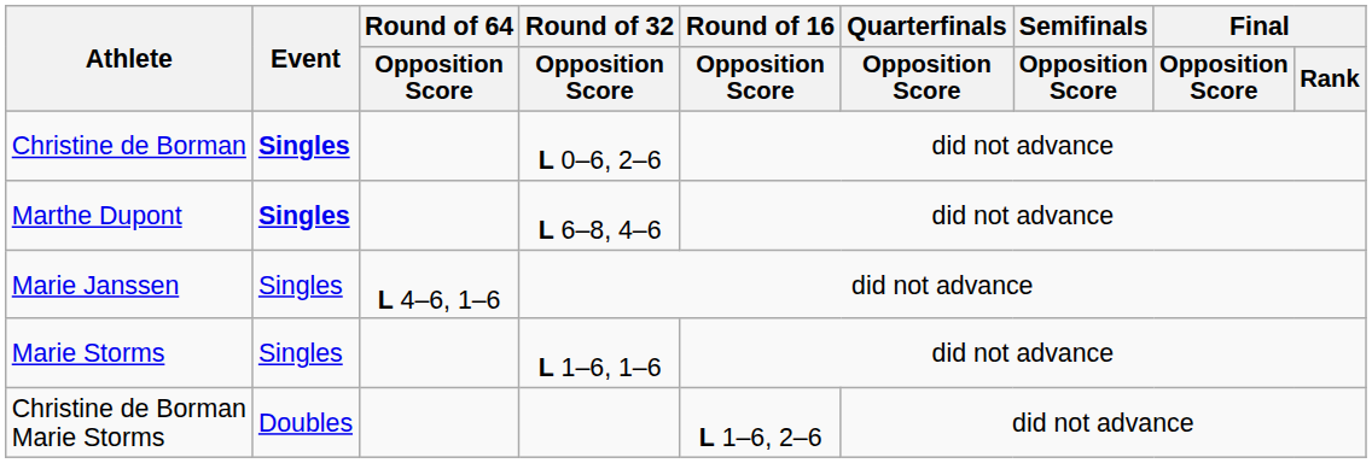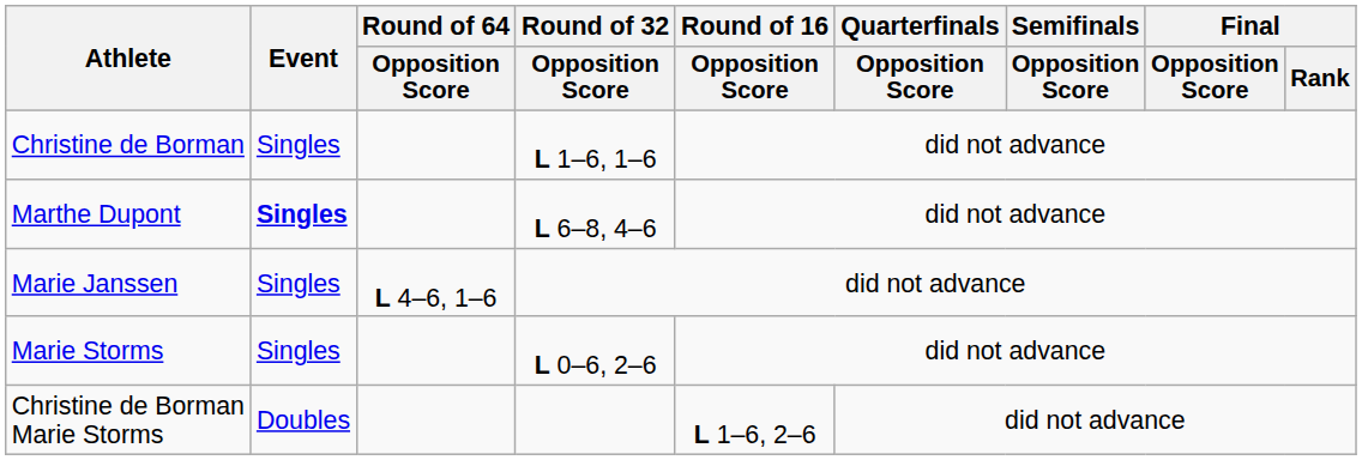Christine de Borman | Event: bold -> normal
Christine de Borman | Round of 32 / Opposition Score: L 0–6, 2–6 -> L 1–6, 1–6
Marie Storms | Round of 32 / Opposition Score: L 1–6, 1–6 -> L 0–6, 2–6
